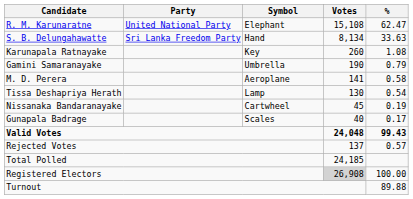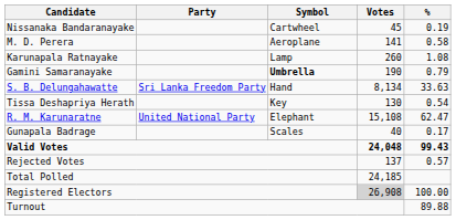rows swapped: R. M. Karunaratne <-> Nissanaka Bandaranayake
rows swapped: S. B. Delungahawatte <-> M. D. Perera
Karunapala Ratnayake | Symbol: Key -> Lamp
Gamini Samaranayake | Symbol: normal -> bold
Tissa Deshapriya Herath | Symbol: Lamp -> Key
